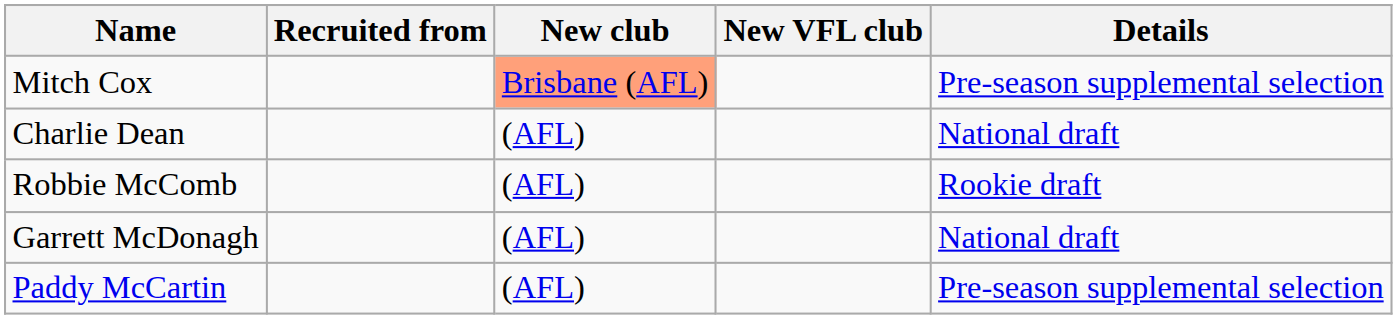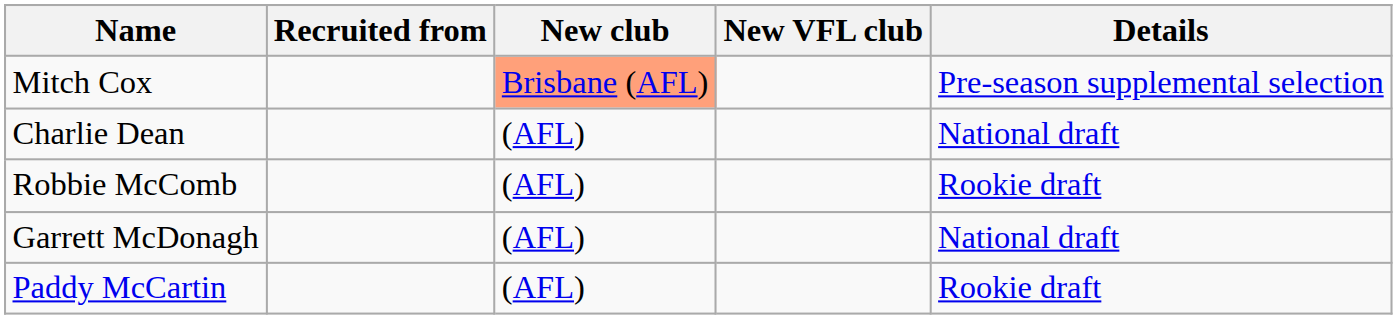Paddy McCartin | Details: Pre-season supplemental selection -> Rookie draft
